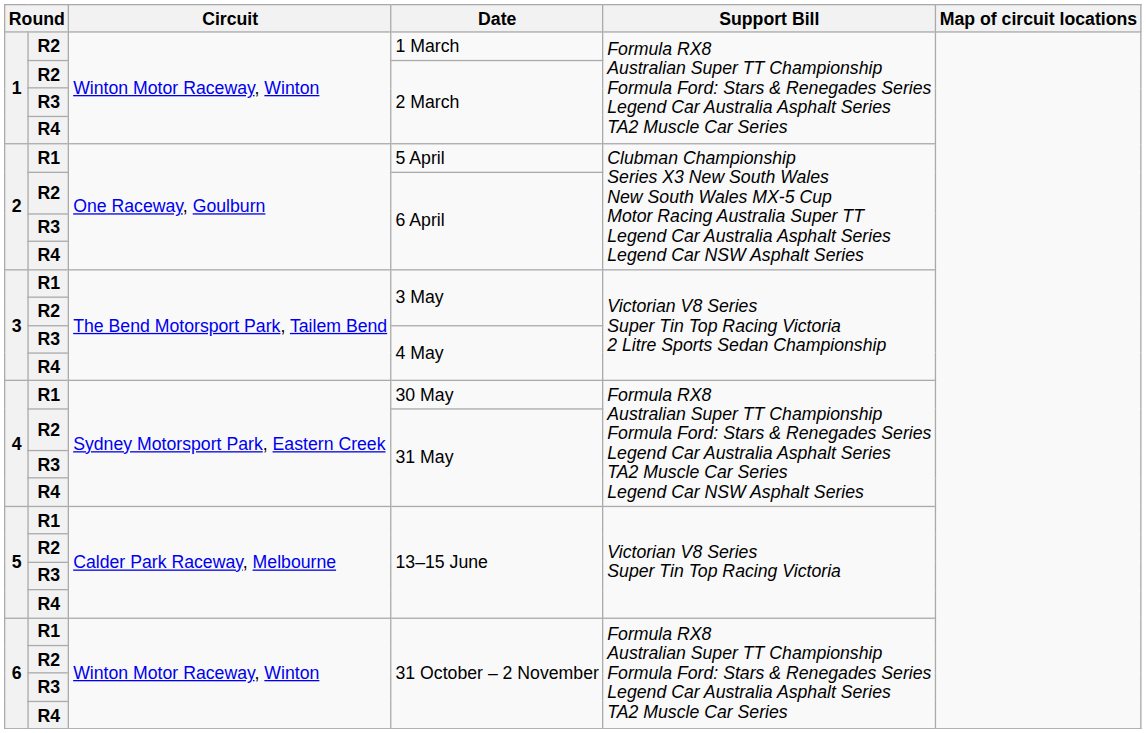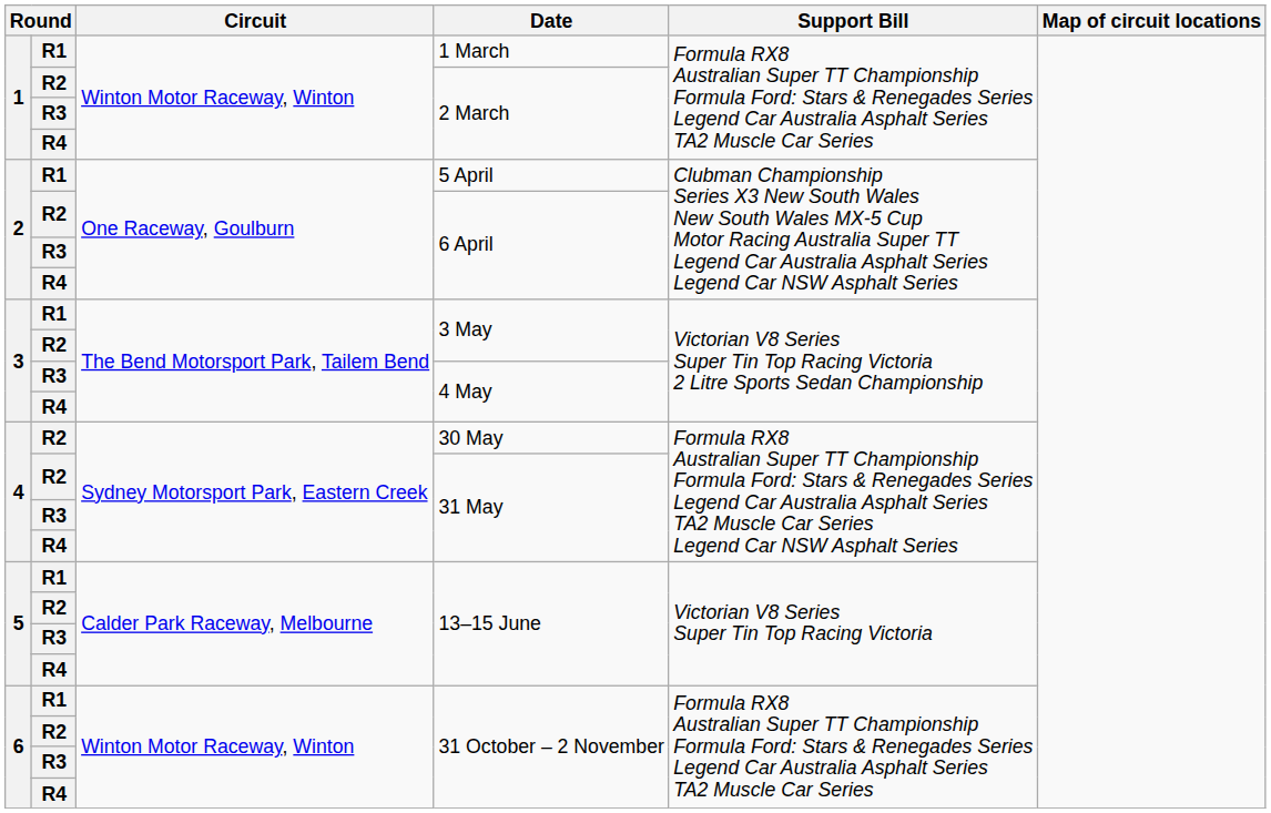1 March | column 2: R2 -> R1
30 May | column 2: R1 -> R2
